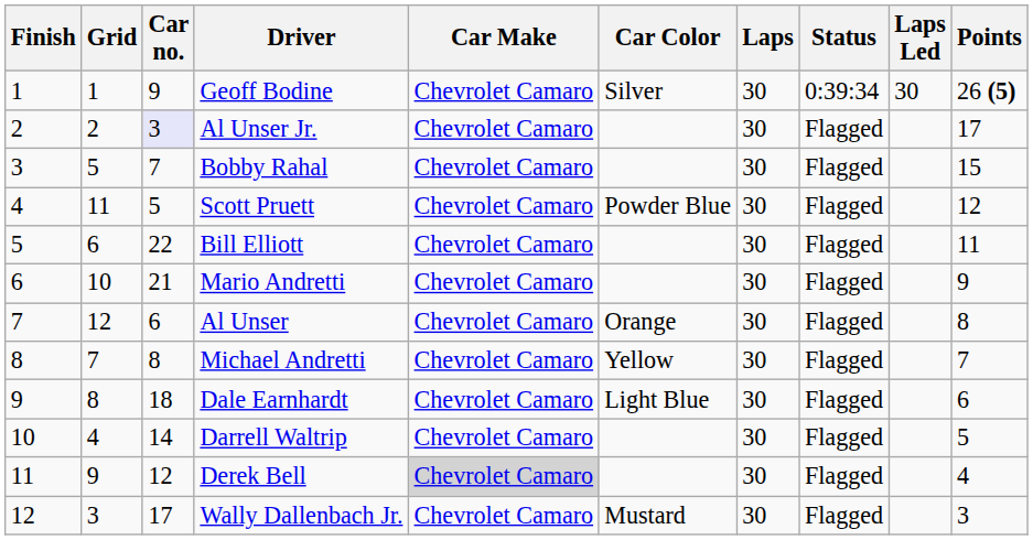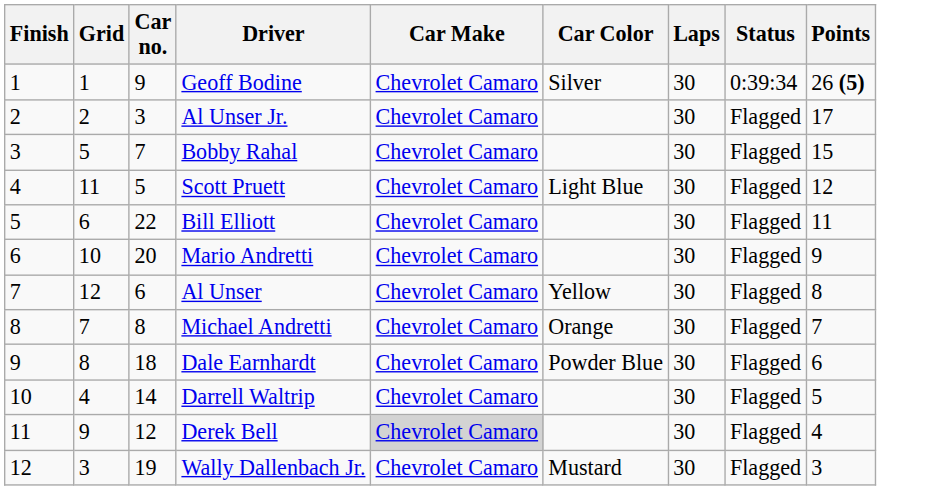- column: Laps Led | 30
Al Unser Jr. | Car no.: lavender background -> no background
Scott Pruett | Car Color: Powder Blue -> Light Blue
Mario Andretti | Car no.: 21 -> 20
Al Unser | Car Color: Orange -> Yellow
Michael Andretti | Car Color: Yellow -> Orange
Dale Earnhardt | Car Color: Light Blue -> Powder Blue
Wally Dallenbach Jr. | Car no.: 17 -> 19
